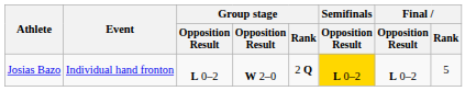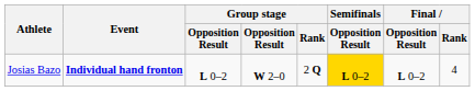Josias Bazo | Event: normal -> bold
Josias Bazo | Final / Rank: 5 -> 4
